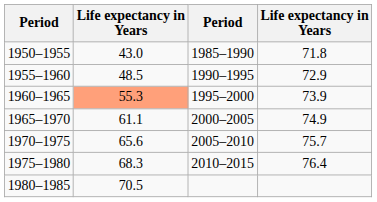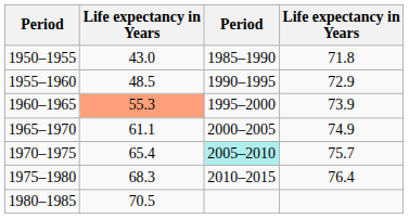1970–1975 | column 2: 65.6 -> 65.4
1970–1975 | column 3: no background -> paleturquoise background
